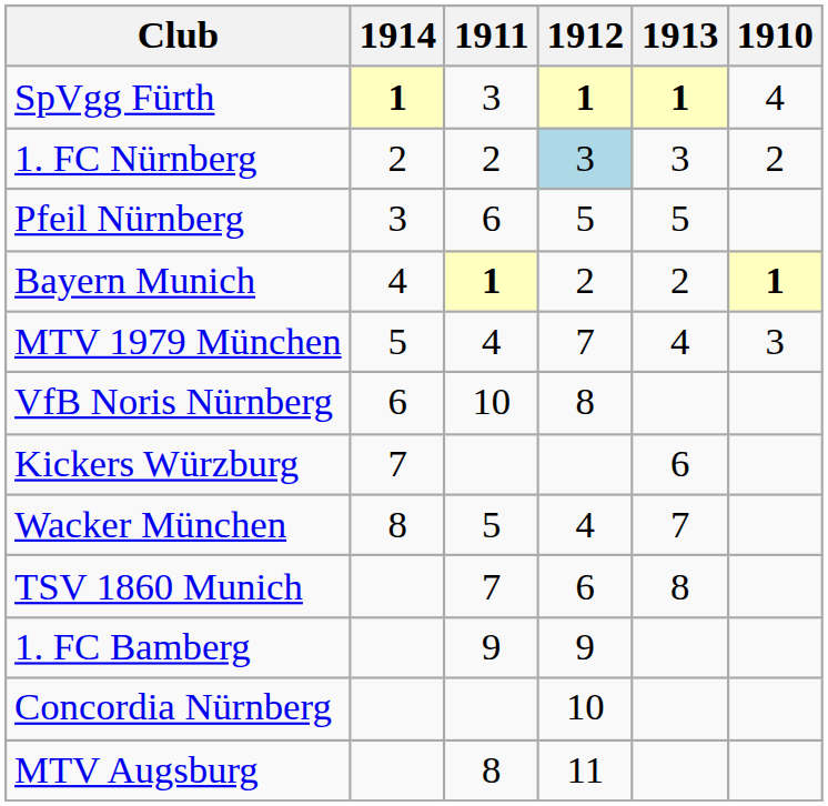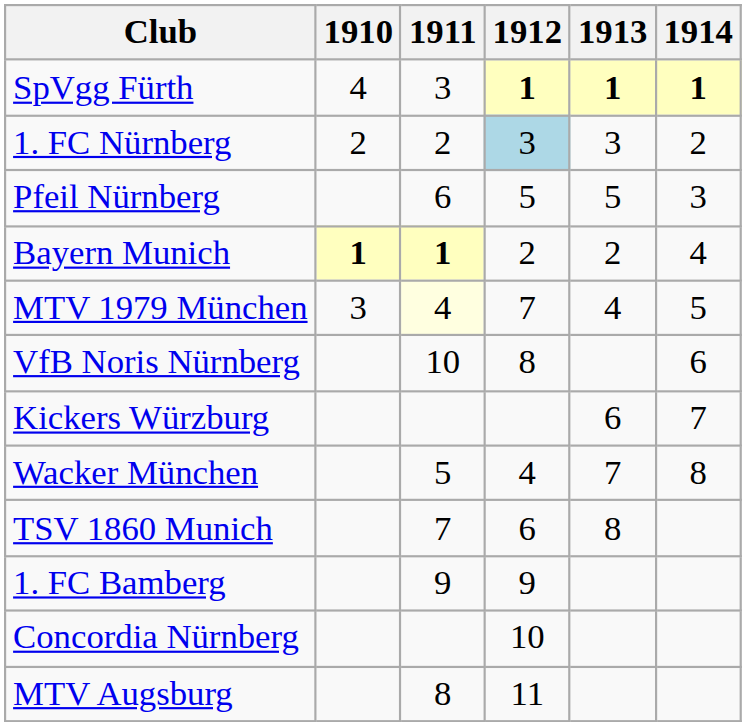columns swapped: 1910 <-> 1914
MTV 1979 München | 1911: no background -> lightyellow background
